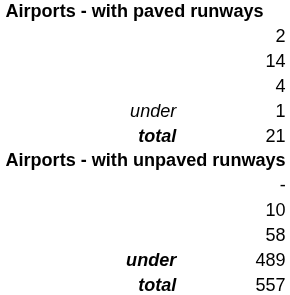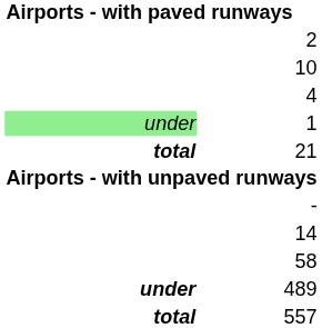rows swapped: 14 <-> 10
1 | column 1: no background -> lightgreen background
